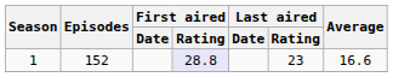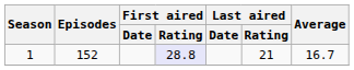1 | Last aired / Rating: 23 -> 21
1 | Average: 16.6 -> 16.7
